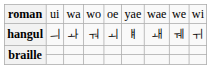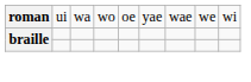- row: hangul | ㅢ | ㅘ | ㅝ | ㅚ | ㅒ | ㅙ | ㅞ | ㅟ
